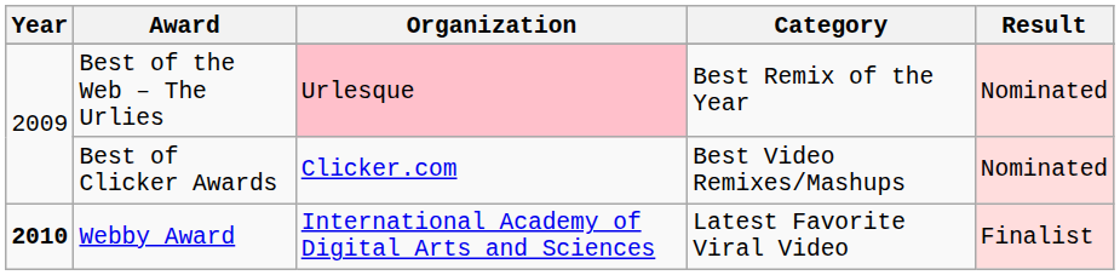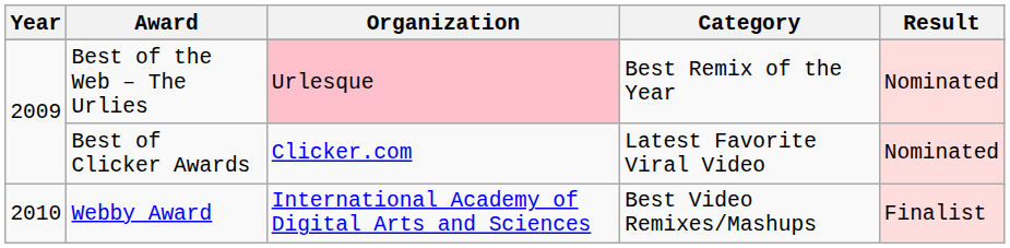Best of Clicker Awards | Category: Best Video Remixes/Mashups -> Latest Favorite Viral Video
Webby Award | Year: bold -> normal
Webby Award | Category: Latest Favorite Viral Video -> Best Video Remixes/Mashups
